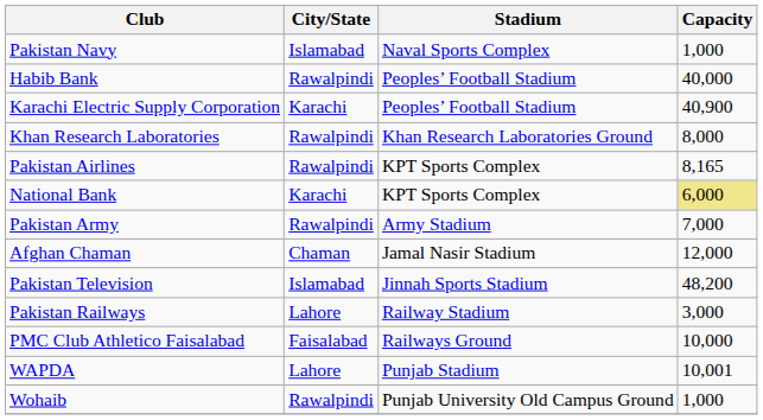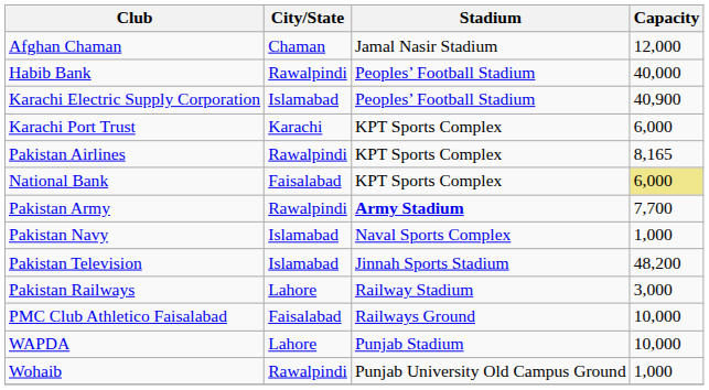rows swapped: Afghan Chaman <-> Pakistan Navy
Karachi Electric Supply Corporation | City/State: Karachi -> Islamabad
+ row: Karachi Port Trust | Karachi | KPT Sports Complex | 6,000
- row: Khan Research Laboratories | Rawalpindi | Khan Research Laboratories Ground | 8,000
National Bank | City/State: Karachi -> Faisalabad
Pakistan Army | Stadium: normal -> bold
Pakistan Army | Capacity: 7,000 -> 7,700
WAPDA | Capacity: 10,001 -> 10,000
